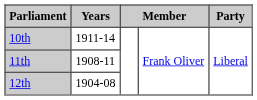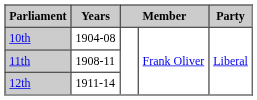10th | Years: 1911-14 -> 1904-08
12th | Years: 1904-08 -> 1911-14
